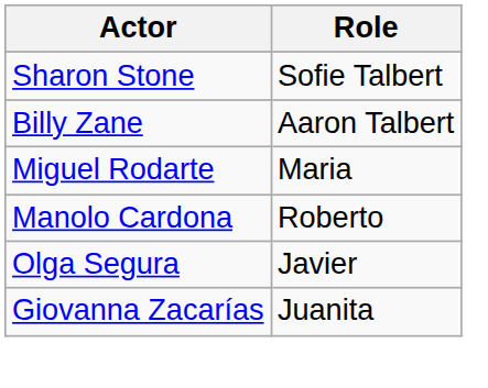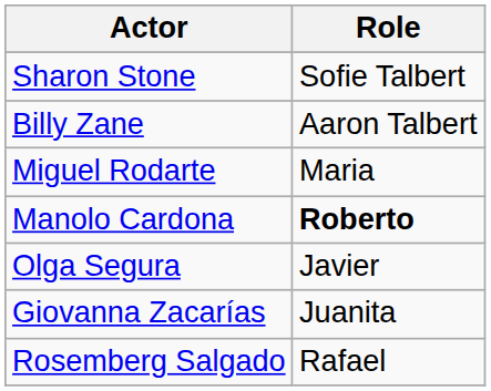Manolo Cardona | Role: normal -> bold
+ row: Rosemberg Salgado | Rafael
